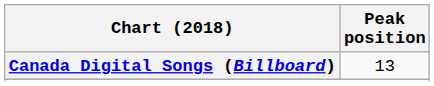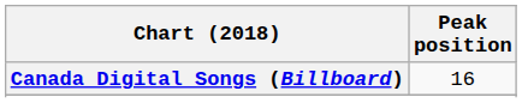Canada Digital Songs (Billboard) | Peak position: 13 -> 16
